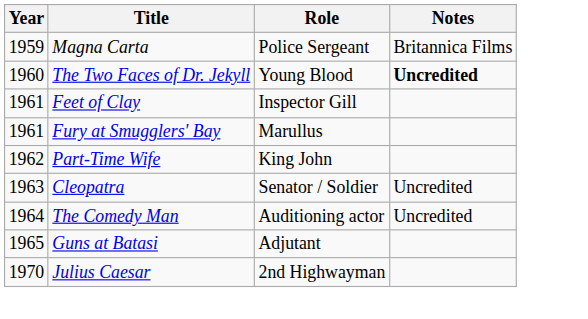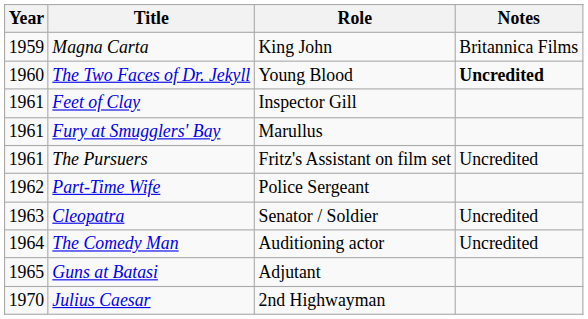Magna Carta | Role: Police Sergeant -> King John
+ row: 1961 | The Pursuers | Fritz's Assistant on film set | Uncredited
Part-Time Wife | Role: King John -> Police Sergeant
